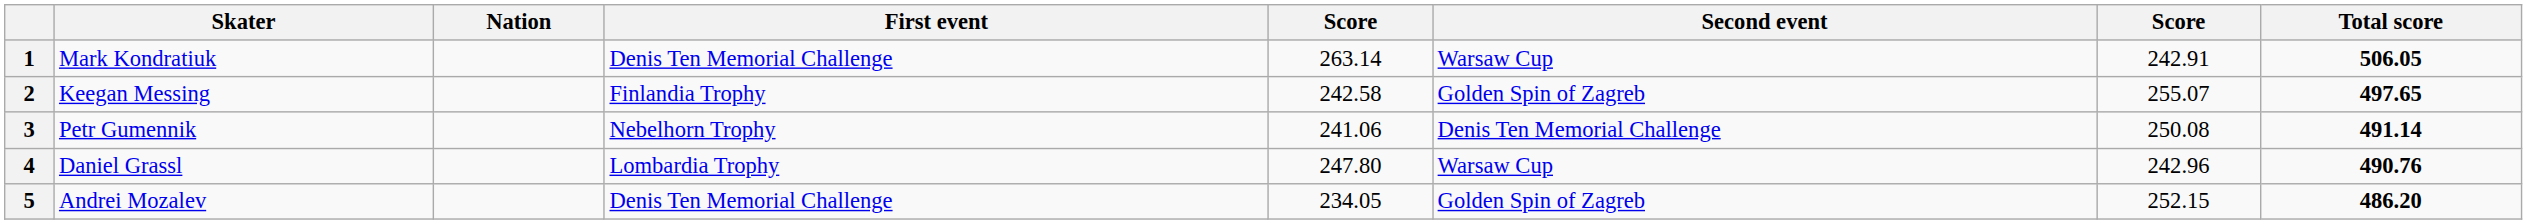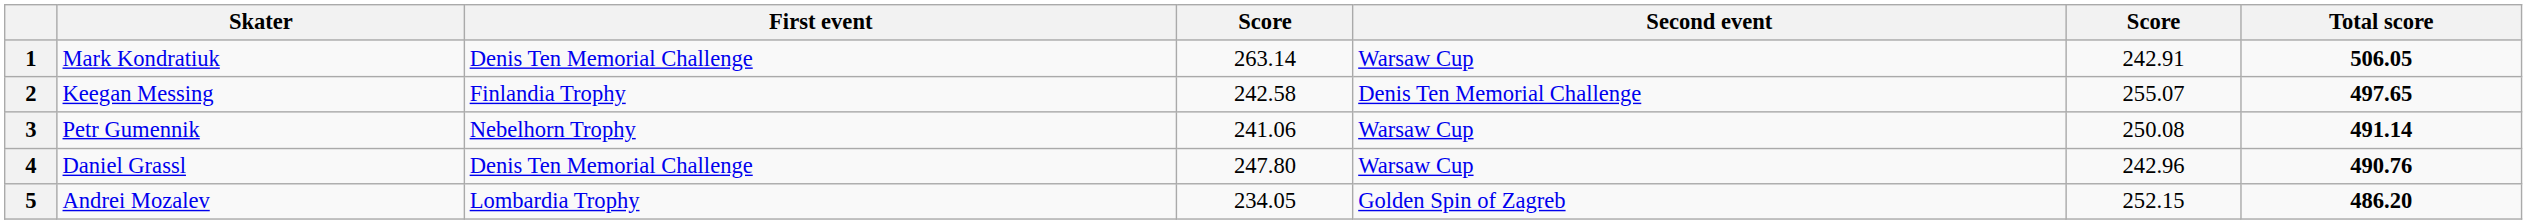- column: Nation
2 | Second event: Golden Spin of Zagreb -> Denis Ten Memorial Challenge
3 | Second event: Denis Ten Memorial Challenge -> Warsaw Cup
4 | First event: Lombardia Trophy -> Denis Ten Memorial Challenge
5 | First event: Denis Ten Memorial Challenge -> Lombardia Trophy
